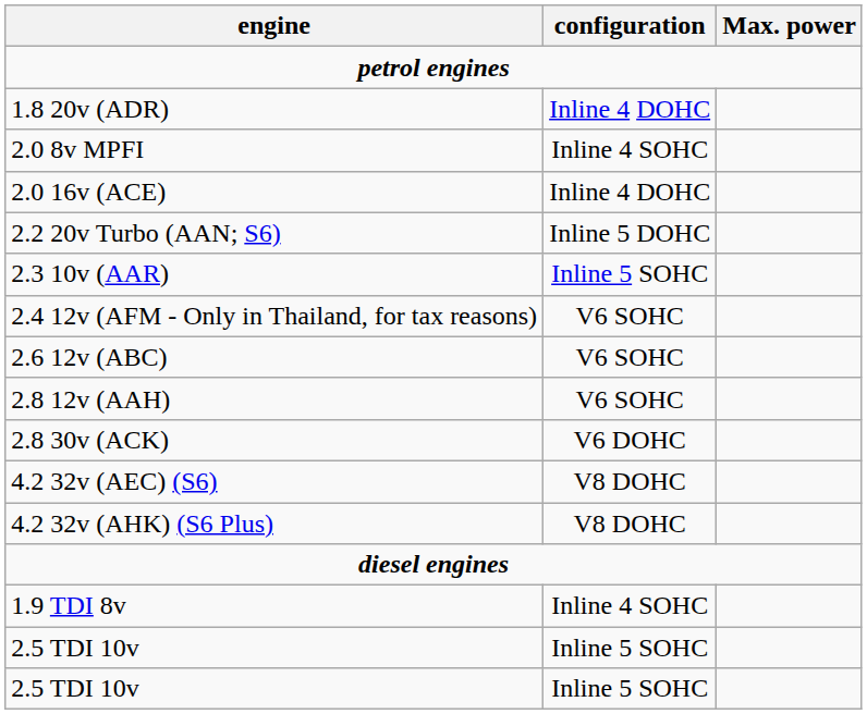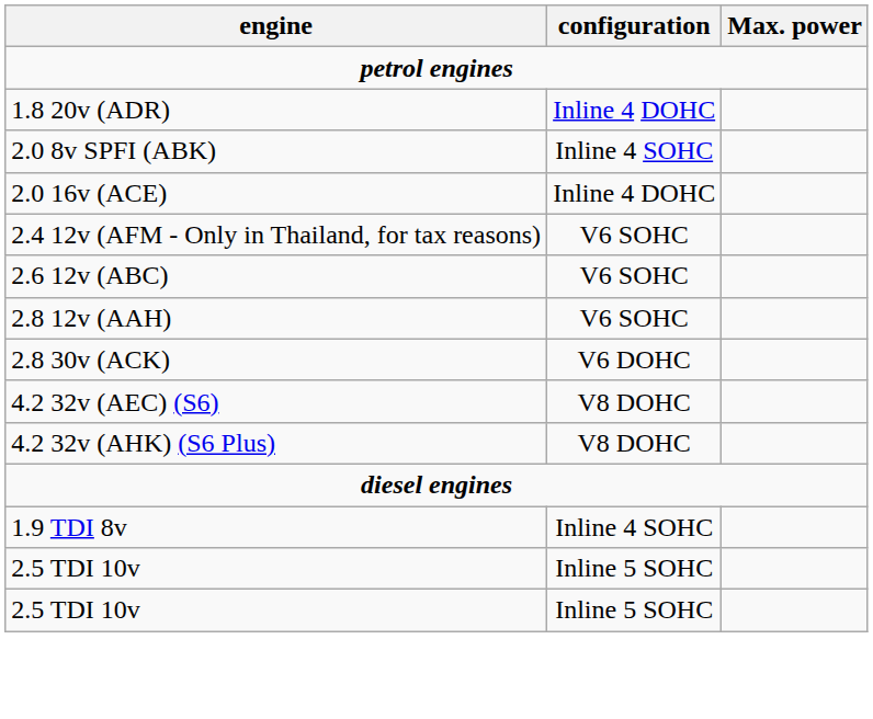+ row: 2.0 8v SPFI (ABK) | Inline 4 SOHC
- row: 2.0 8v MPFI | Inline 4 SOHC
- row: 2.2 20v Turbo (AAN; S6) | Inline 5 DOHC
- row: 2.3 10v (AAR) | Inline 5 SOHC
